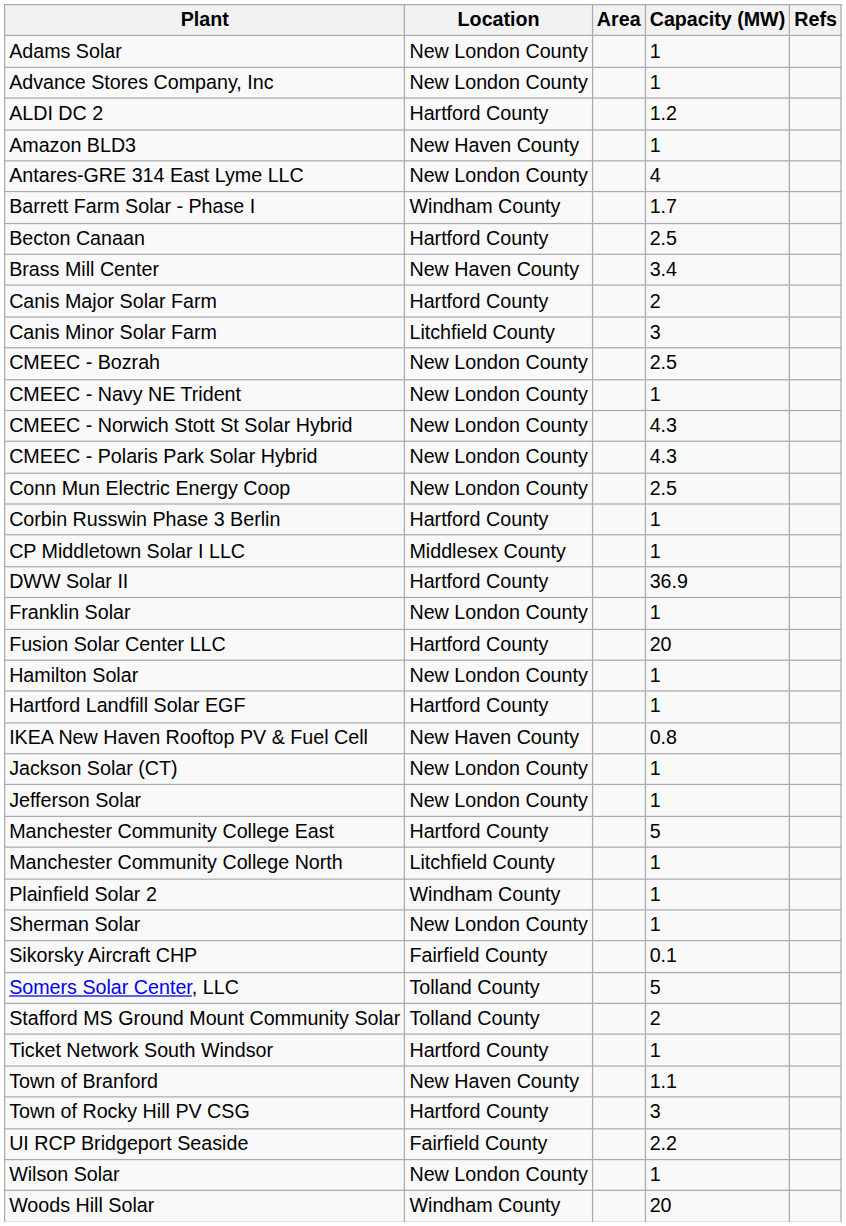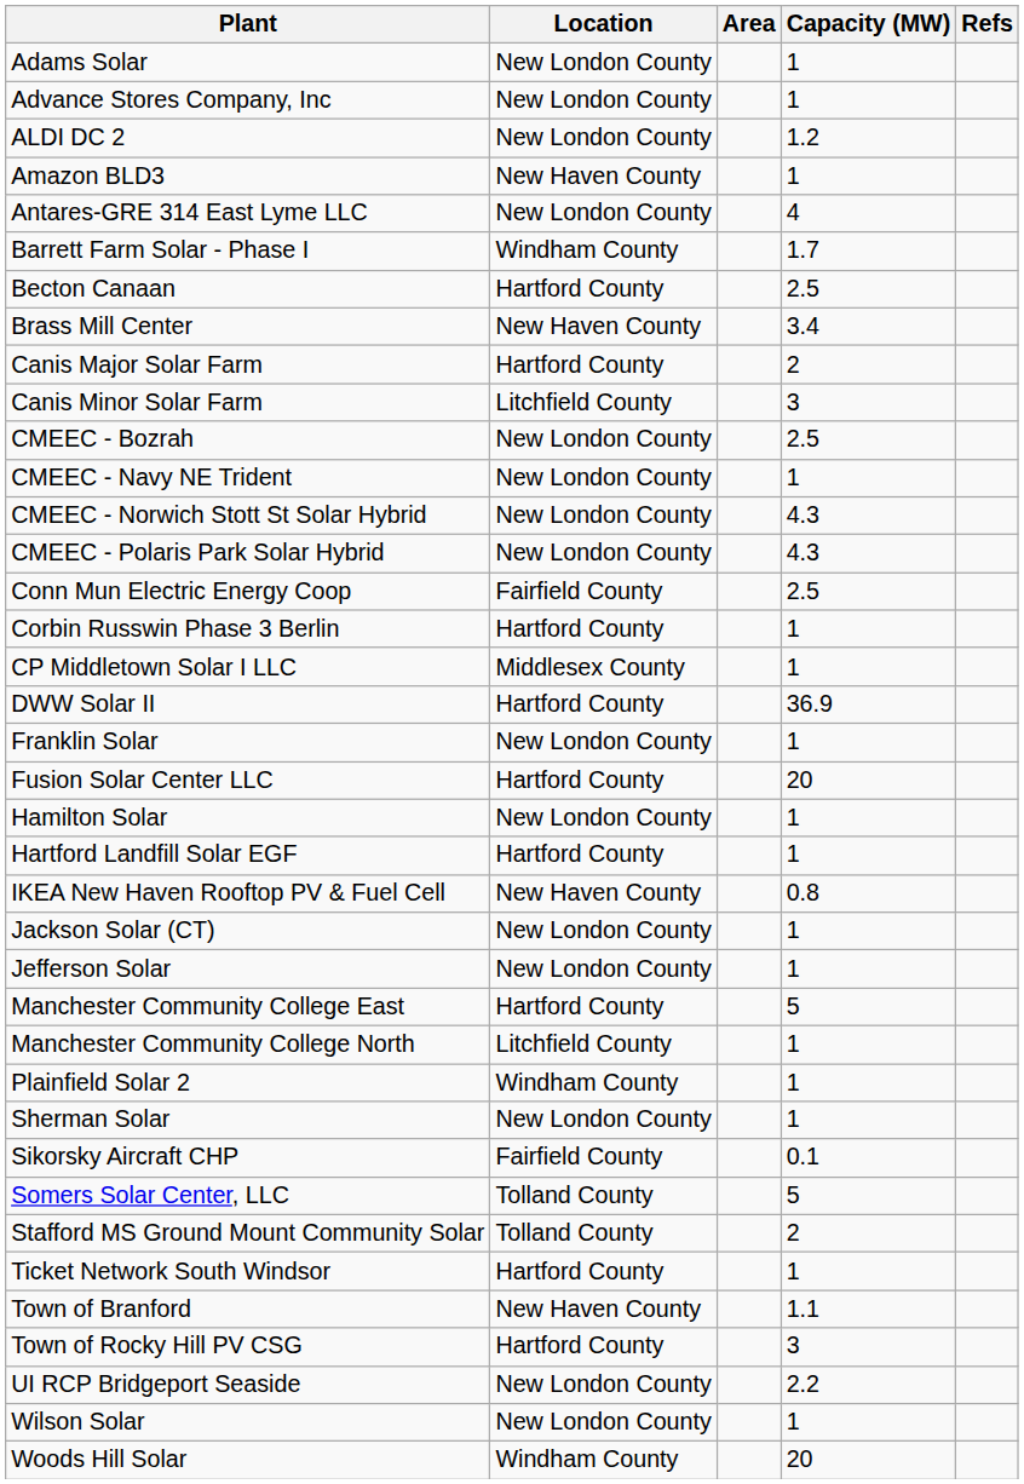ALDI DC 2 | Location: Hartford County -> New London County
Conn Mun Electric Energy Coop | Location: New London County -> Fairfield County
UI RCP Bridgeport Seaside | Location: Fairfield County -> New London County
